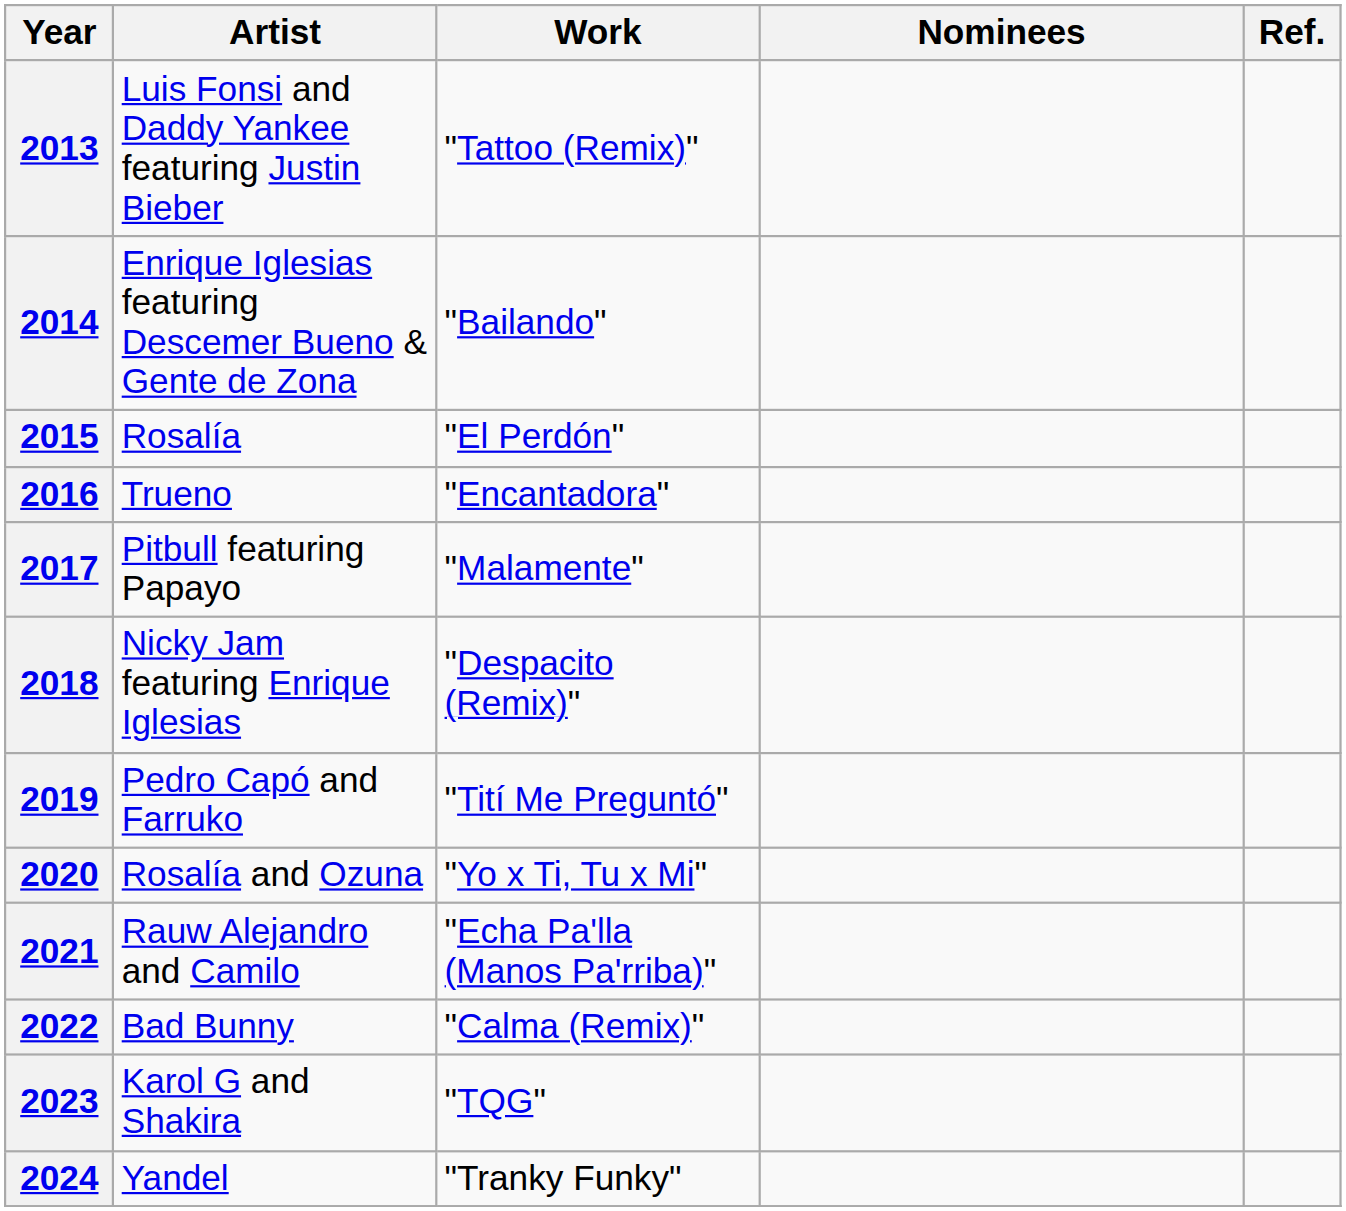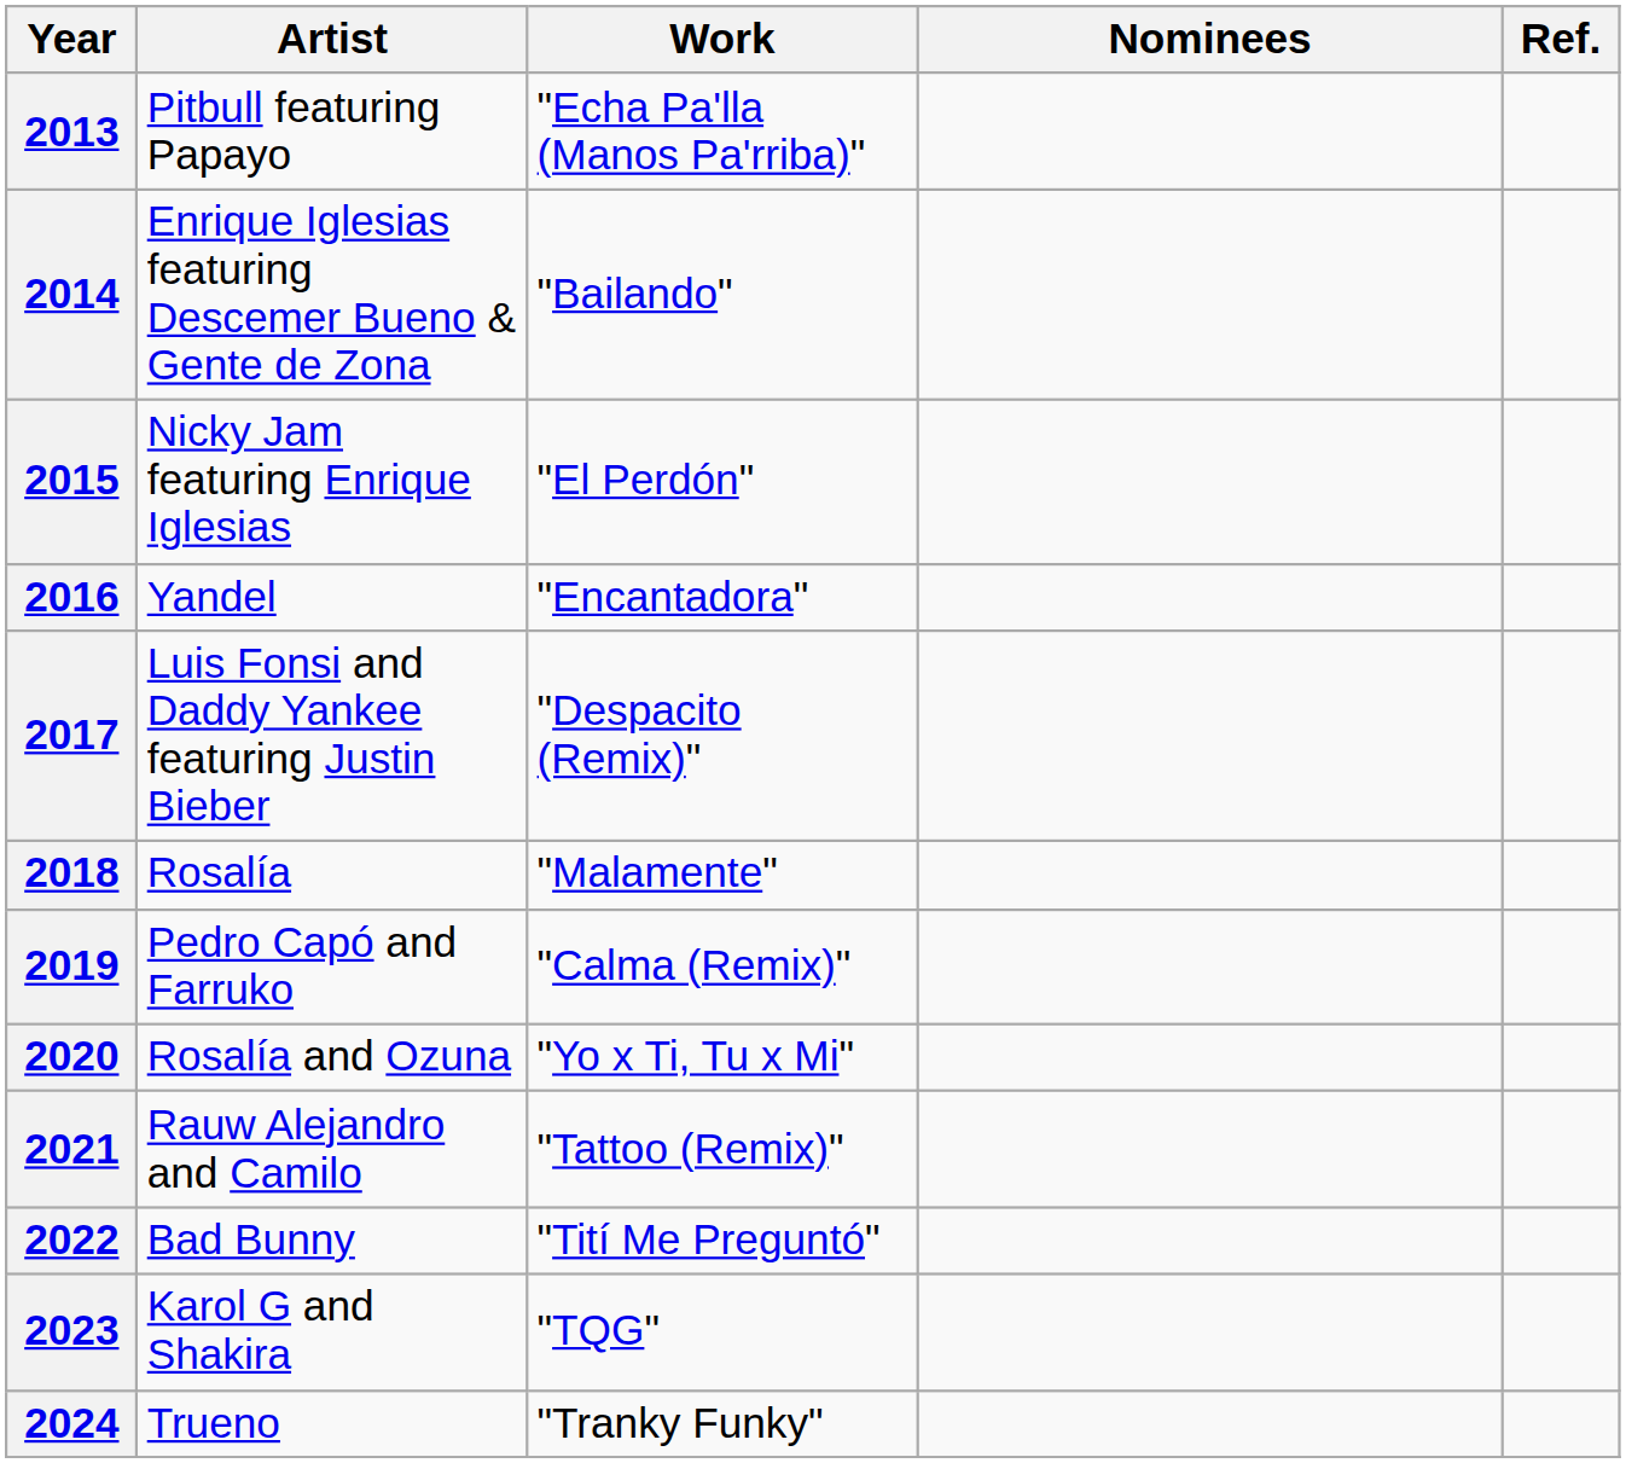2013 | Artist: Luis Fonsi and Daddy Yankee featuring Justin Bieber -> Pitbull featuring Papayo
2013 | Work: "Tattoo (Remix)" -> "Echa Pa'lla (Manos Pa'rriba)"
2015 | Artist: Rosalía -> Nicky Jam featuring Enrique Iglesias
2016 | Artist: Trueno -> Yandel
2017 | Artist: Pitbull featuring Papayo -> Luis Fonsi and Daddy Yankee featuring Justin Bieber
2017 | Work: "Malamente" -> "Despacito (Remix)"
2018 | Artist: Nicky Jam featuring Enrique Iglesias -> Rosalía
2018 | Work: "Despacito (Remix)" -> "Malamente"
2019 | Work: "Tití Me Preguntó" -> "Calma (Remix)"
2021 | Work: "Echa Pa'lla (Manos Pa'rriba)" -> "Tattoo (Remix)"
2022 | Work: "Calma (Remix)" -> "Tití Me Preguntó"
2024 | Artist: Yandel -> Trueno
